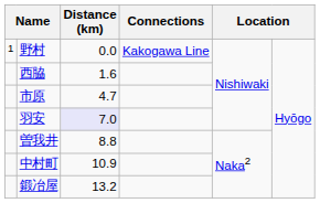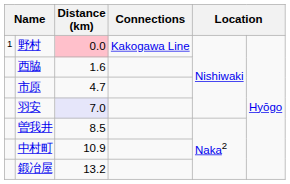野村 | Distance (km): no background -> pink background
曽我井 | Distance (km): 8.8 -> 8.5
